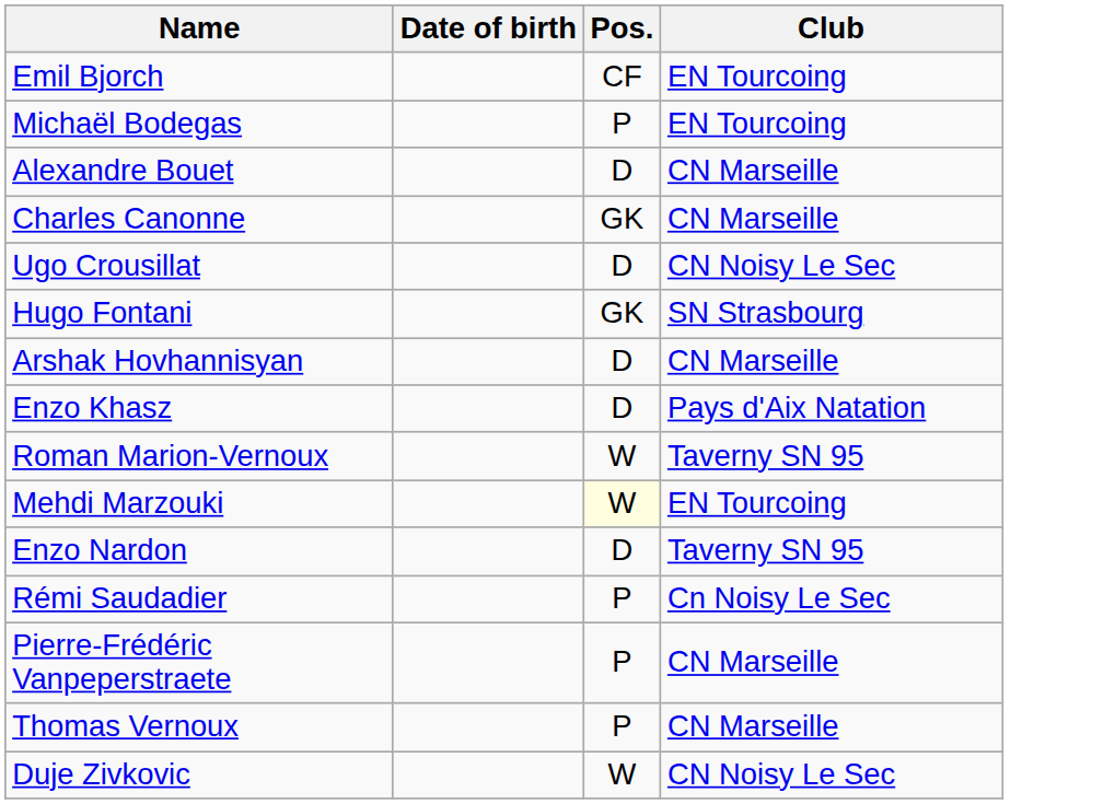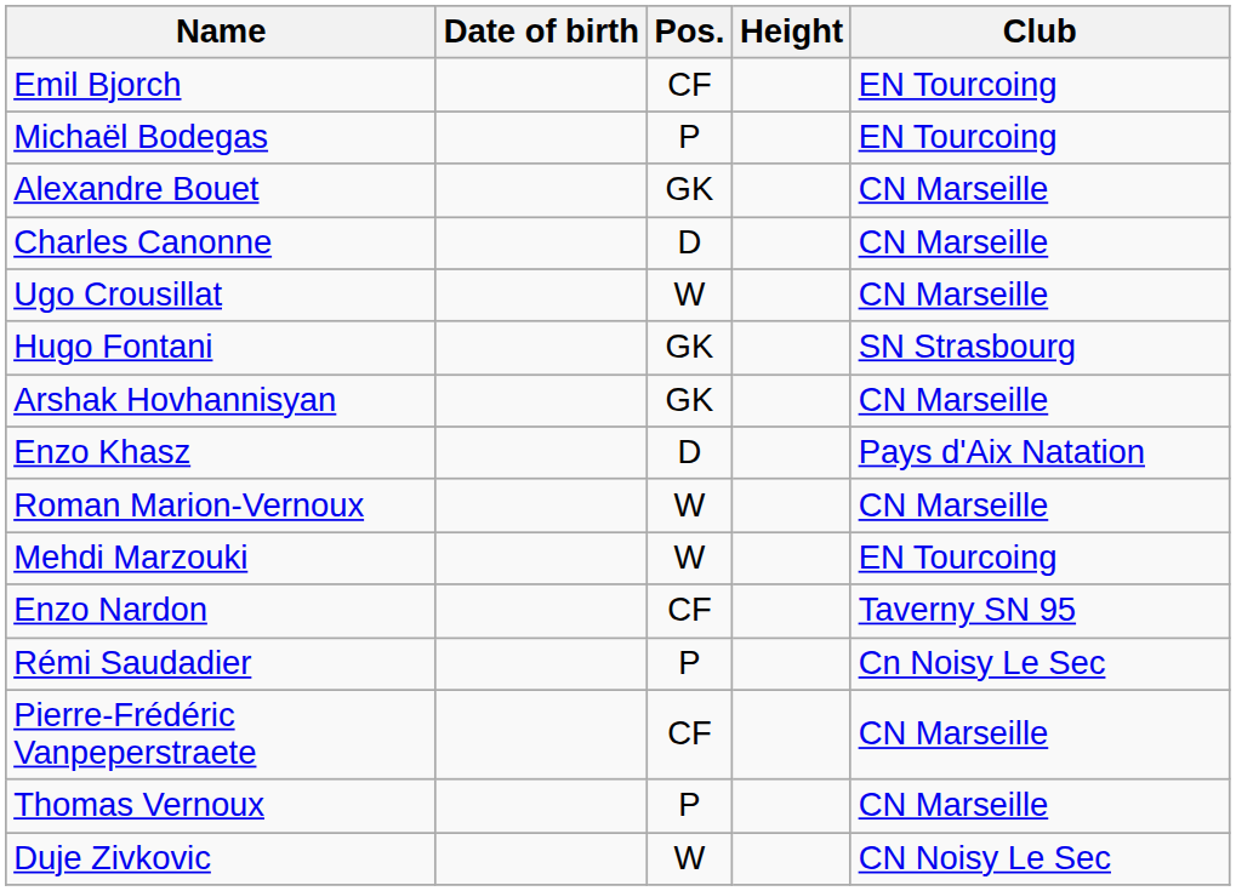+ column: Height
Alexandre Bouet | Pos.: D -> GK
Charles Canonne | Pos.: GK -> D
Ugo Crousillat | Pos.: D -> W
Ugo Crousillat | Club: CN Noisy Le Sec -> CN Marseille
Arshak Hovhannisyan | Pos.: D -> GK
Roman Marion-Vernoux | Club: Taverny SN 95 -> CN Marseille
Mehdi Marzouki | Pos.: lightyellow background -> no background
Enzo Nardon | Pos.: D -> CF
Pierre-Frédéric Vanpeperstraete | Pos.: P -> CF
